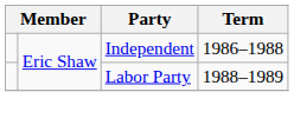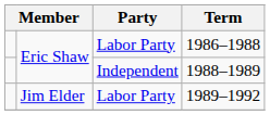1986–1988 | Party: Independent -> Labor Party
1988–1989 | Party: Labor Party -> Independent
+ row: Jim Elder | Labor Party | 1989–1992
